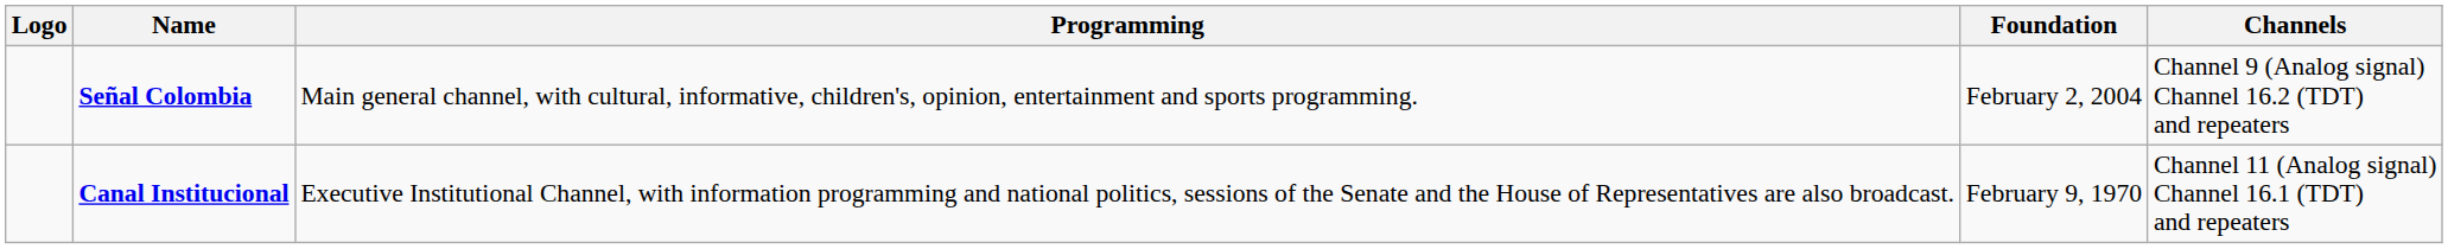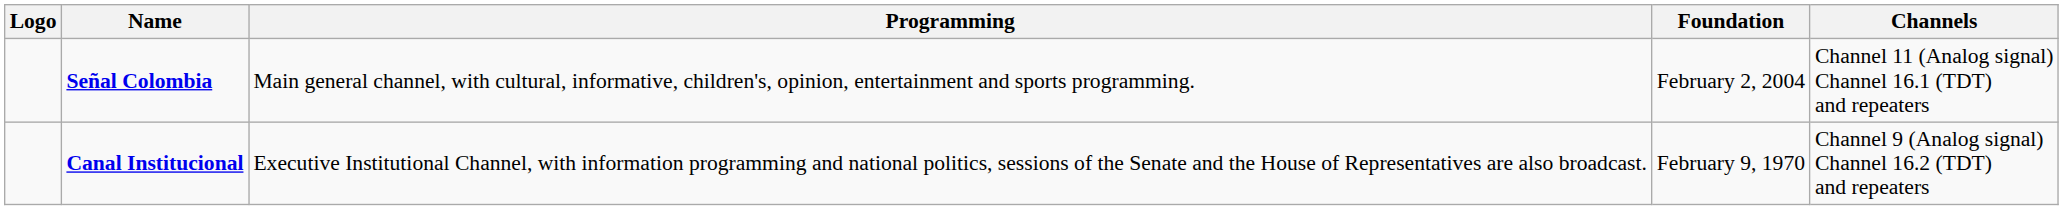Señal Colombia | Channels: Channel 9 (Analog signal) Channel 16.2 (TDT) and repeaters -> Channel 11 (Analog signal) Channel 16.1 (TDT) and repeaters
Canal Institucional | Channels: Channel 11 (Analog signal) Channel 16.1 (TDT) and repeaters -> Channel 9 (Analog signal) Channel 16.2 (TDT) and repeaters
